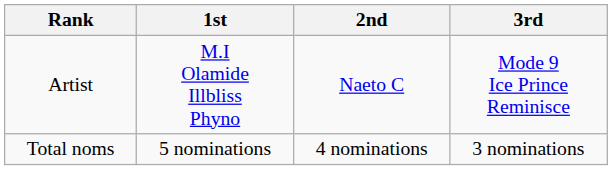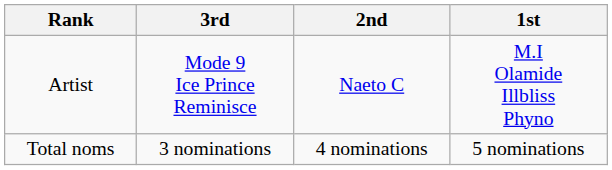columns swapped: 1st <-> 3rd
